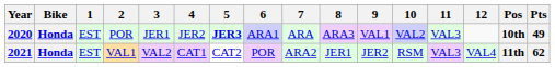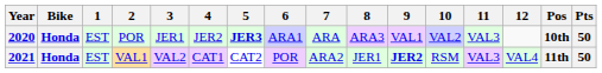2020 | Pts: 49 -> 50
2021 | 9: normal -> bold
2021 | Pts: 62 -> 50
